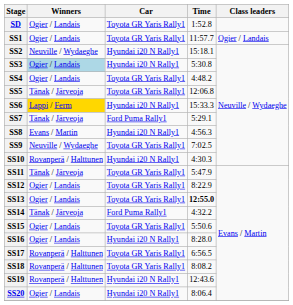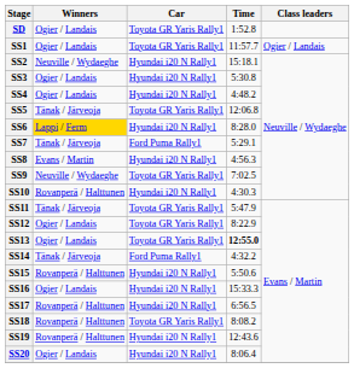SS3 | Winners: lightblue background -> no background
SS4 | Car: Toyota GR Yaris Rally1 -> Hyundai i20 N Rally1
SS6 | Time: 15:33.3 -> 8:28.0
SS15 | Winners: Ogier / Landais -> Rovanperä / Halttunen
SS15 | Car: Toyota GR Yaris Rally1 -> Hyundai i20 N Rally1
SS16 | Time: 8:28.0 -> 15:33.3
SS17 | Car: Toyota GR Yaris Rally1 -> Hyundai i20 N Rally1
